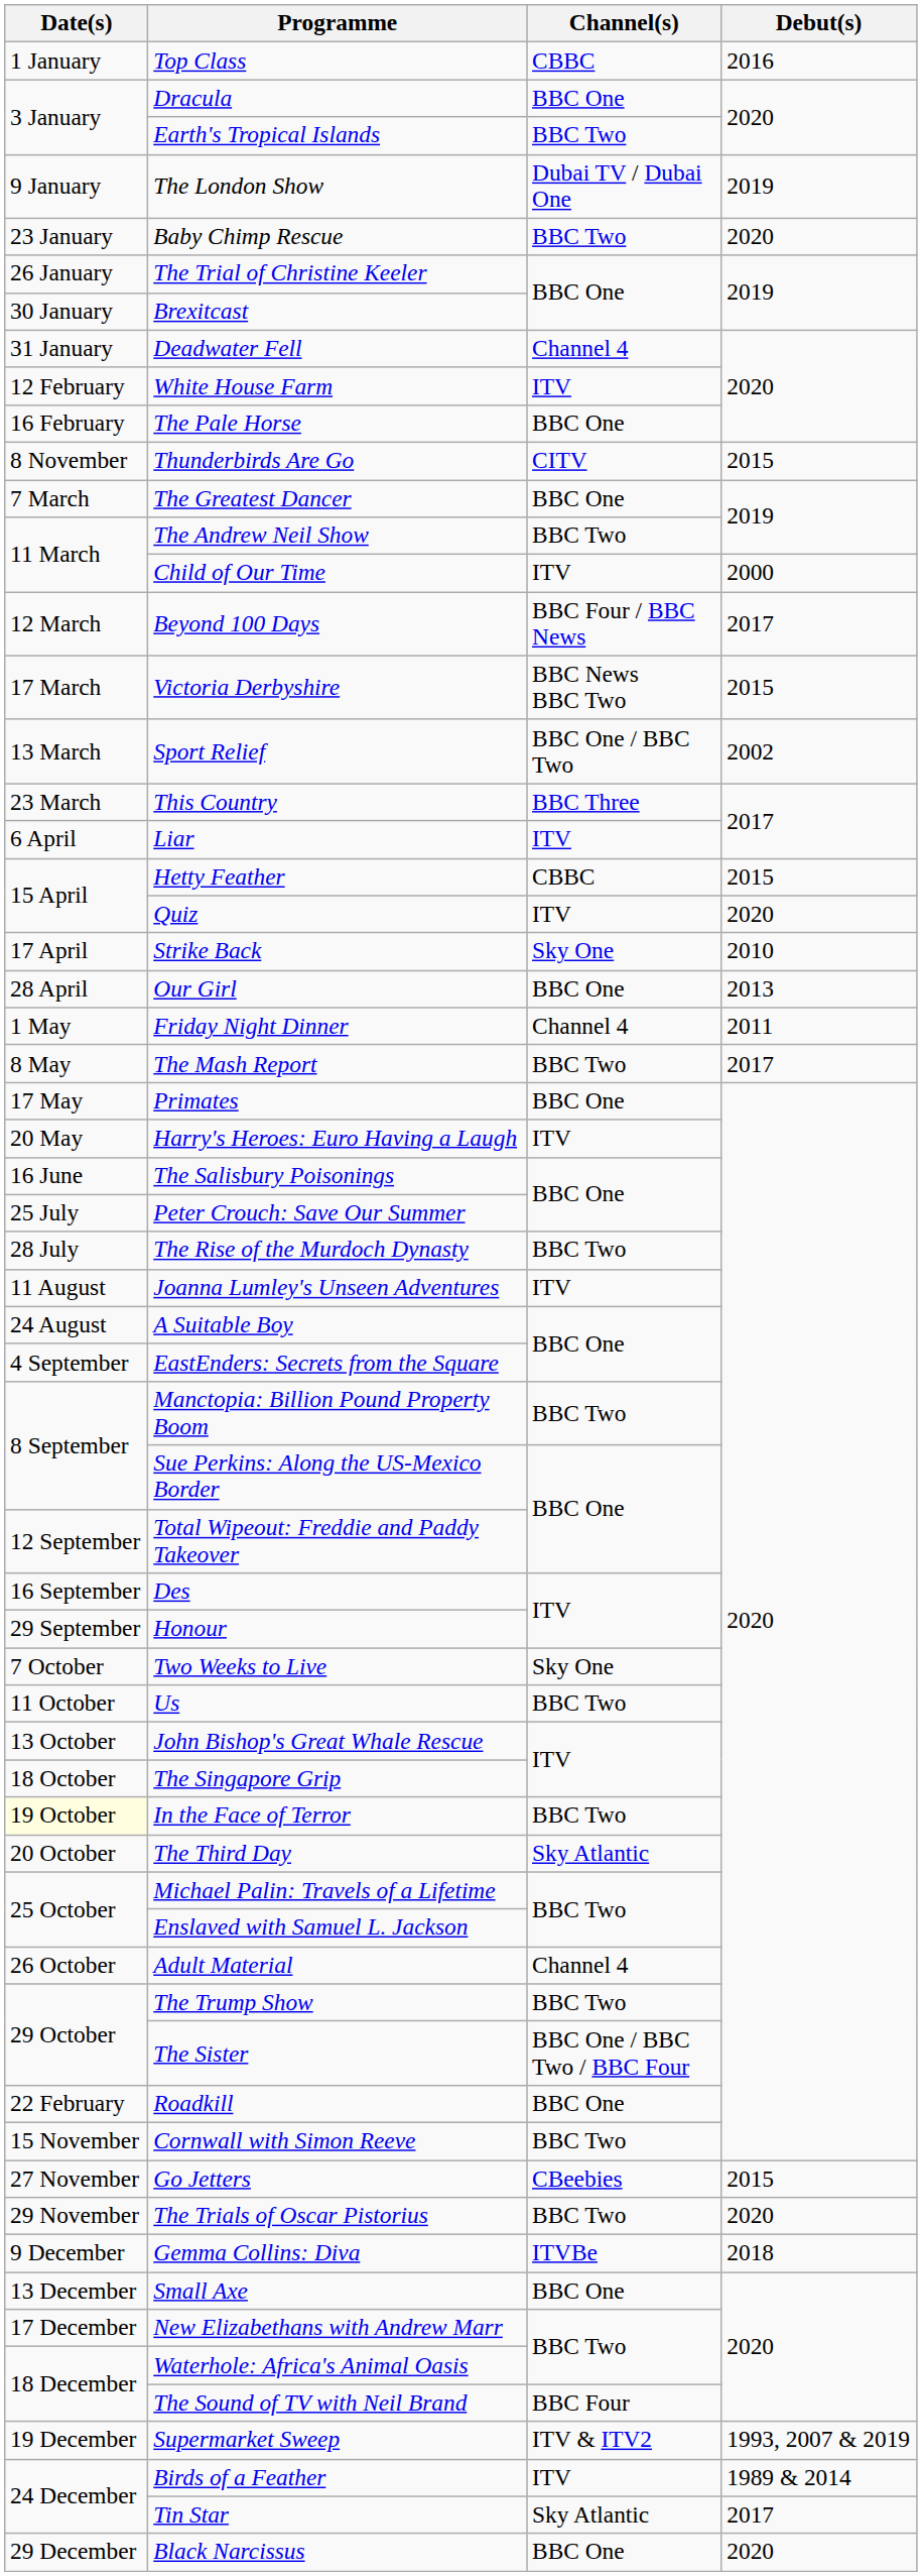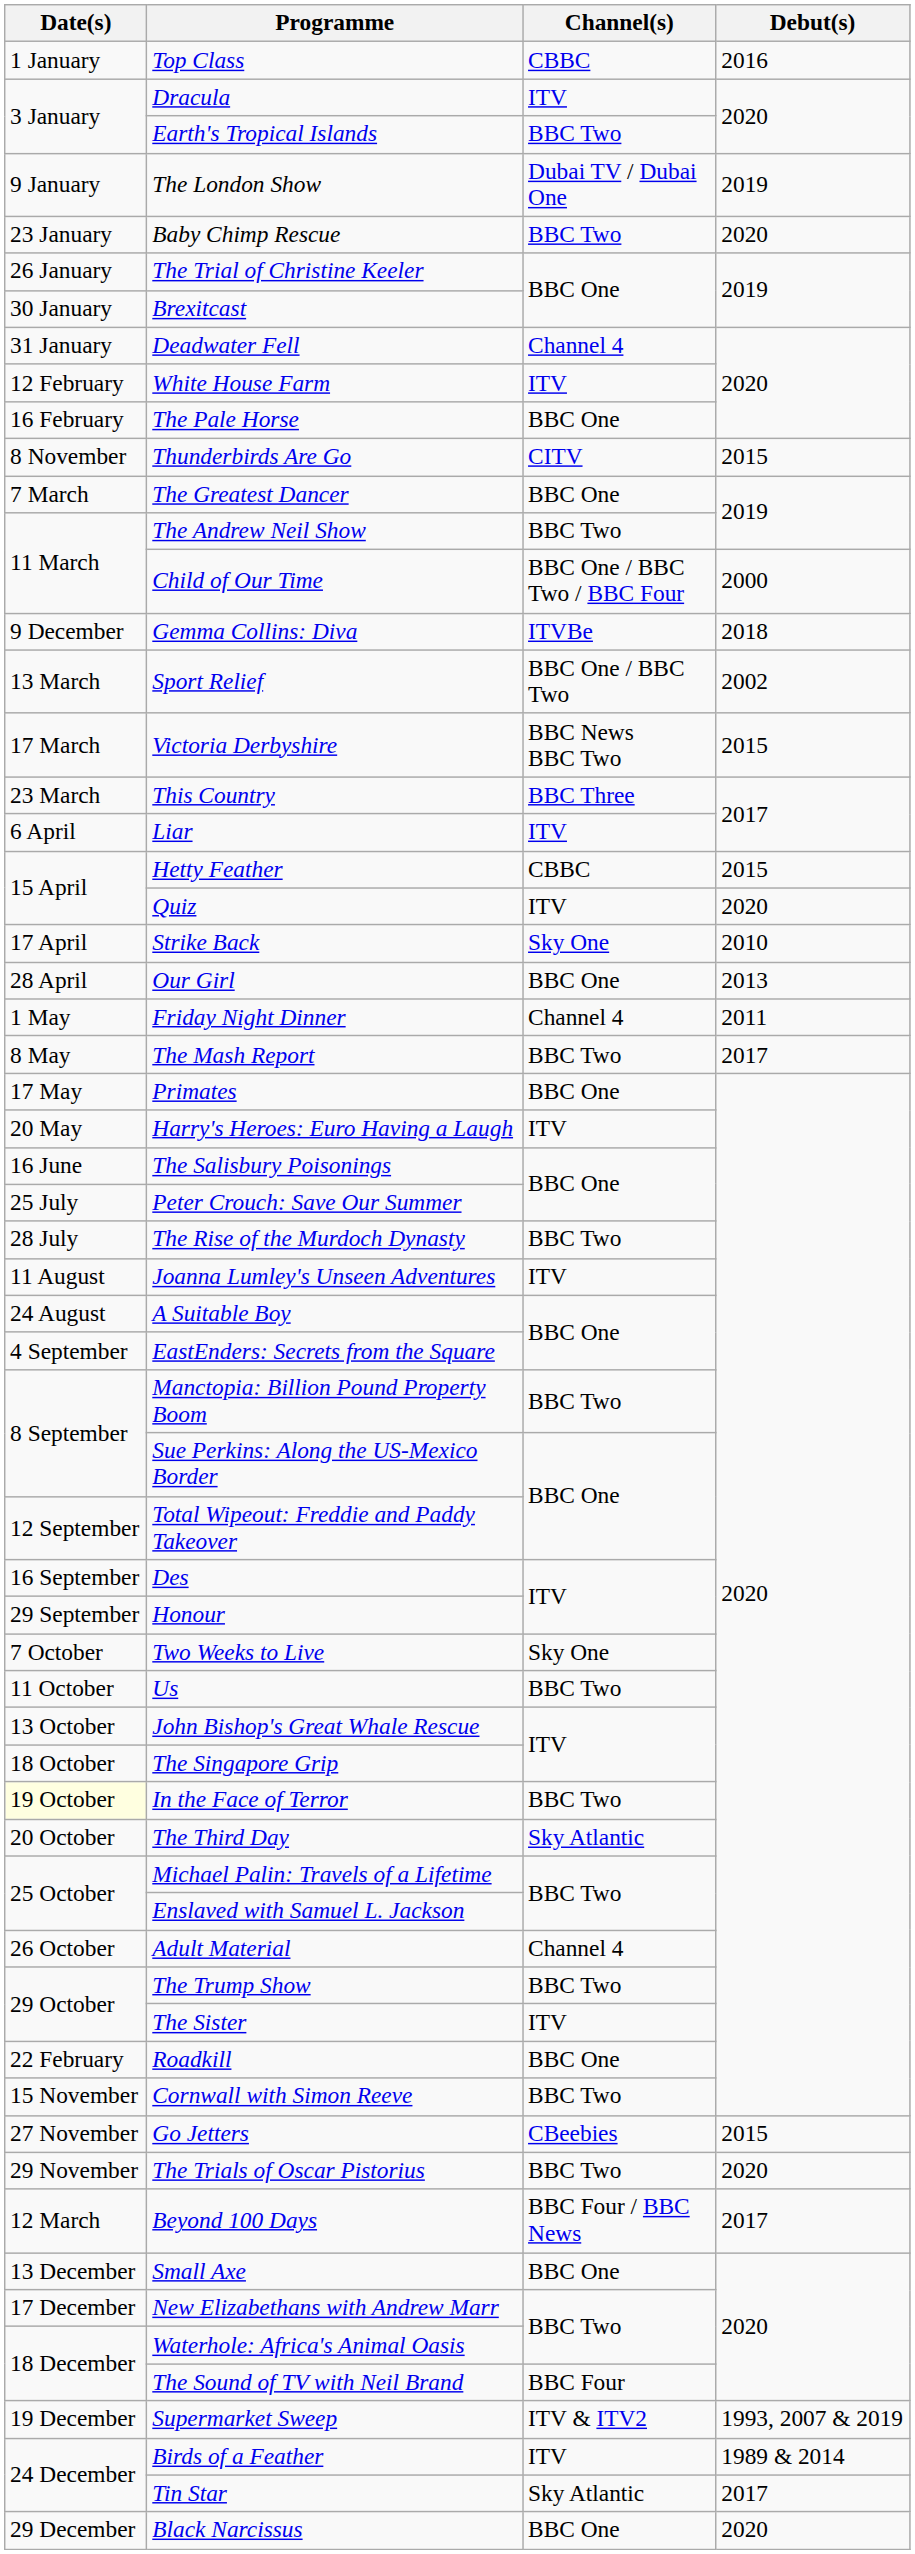Dracula | Channel(s): BBC One -> ITV
Child of Our Time | Channel(s): ITV -> BBC One / BBC Two / BBC Four
rows swapped: Beyond 100 Days <-> Gemma Collins: Diva
rows swapped: Sport Relief <-> Victoria Derbyshire
The Sister | Channel(s): BBC One / BBC Two / BBC Four -> ITV
